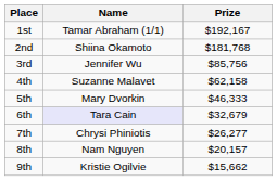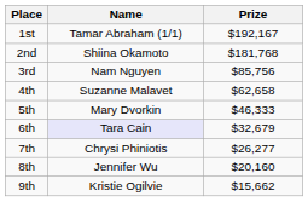3rd | Name: Jennifer Wu -> Nam Nguyen
4th | Prize: $62,158 -> $62,658
8th | Name: Nam Nguyen -> Jennifer Wu
8th | Prize: $20,157 -> $20,160
